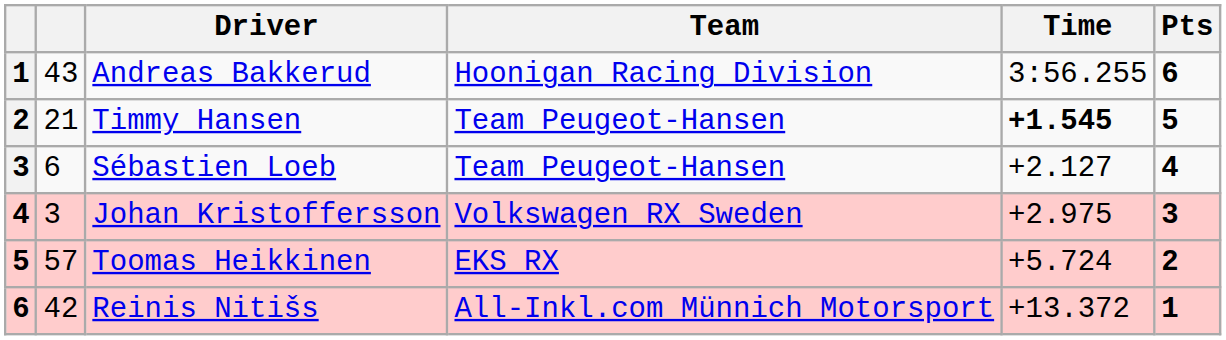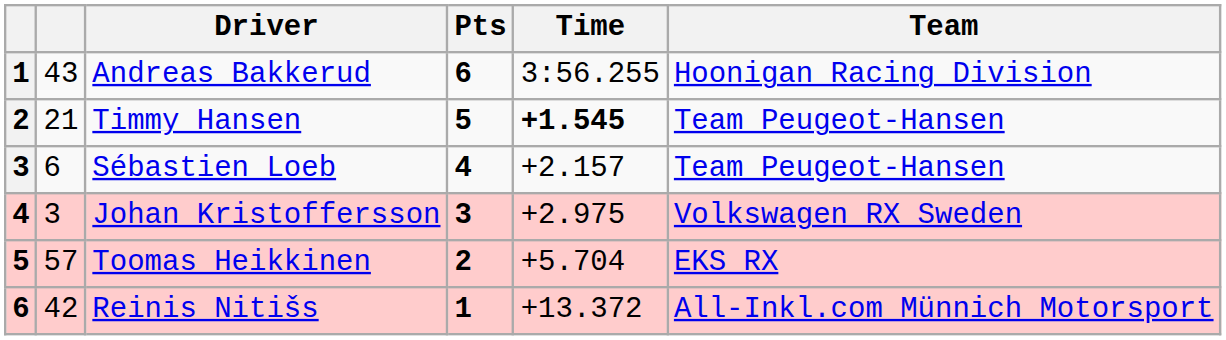columns swapped: Team <-> Pts
Sébastien Loeb | Time: +2.127 -> +2.157
Toomas Heikkinen | Time: +5.724 -> +5.704
